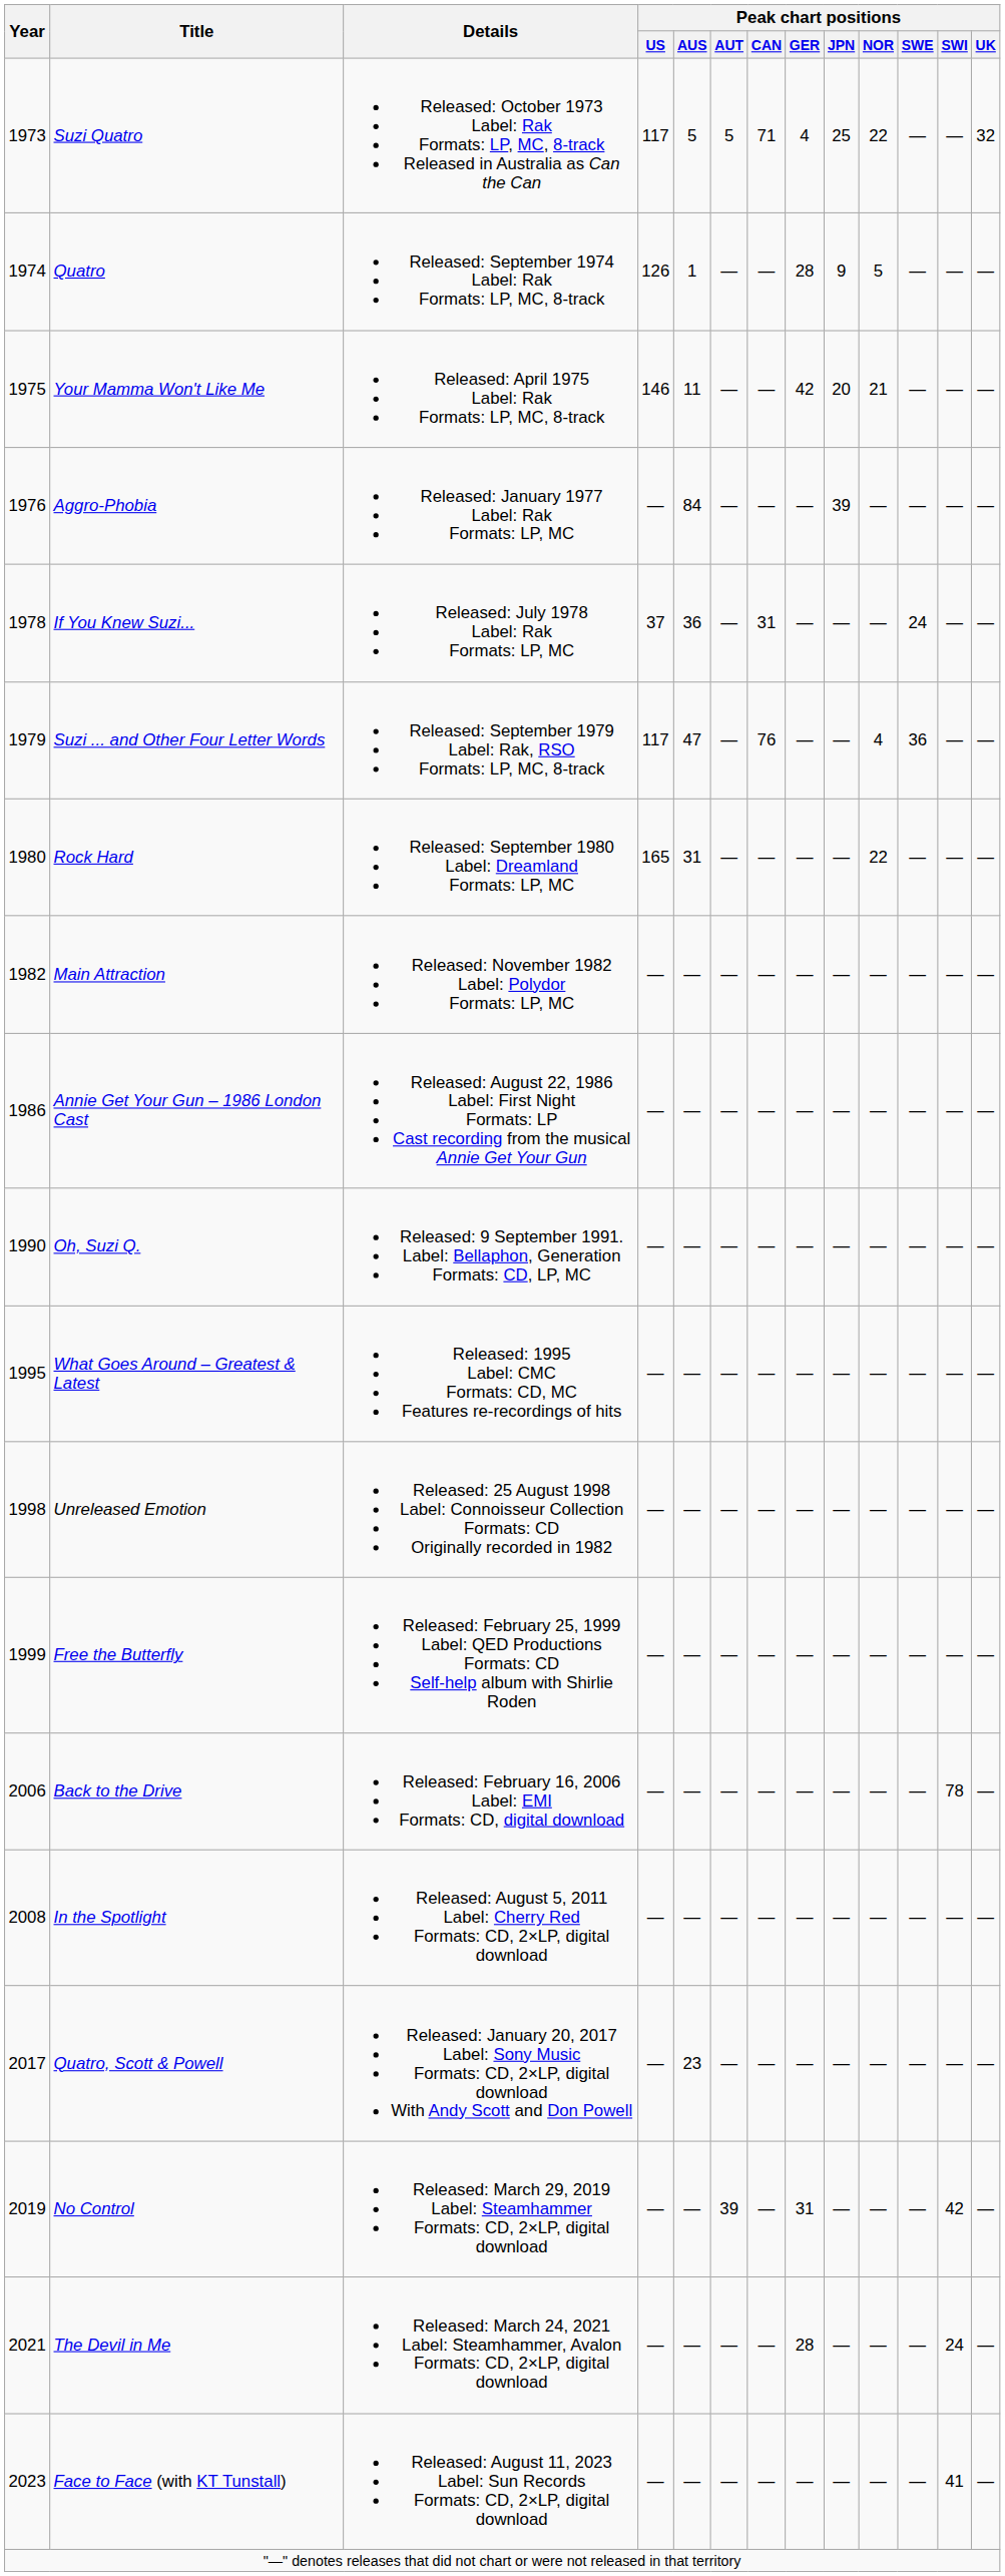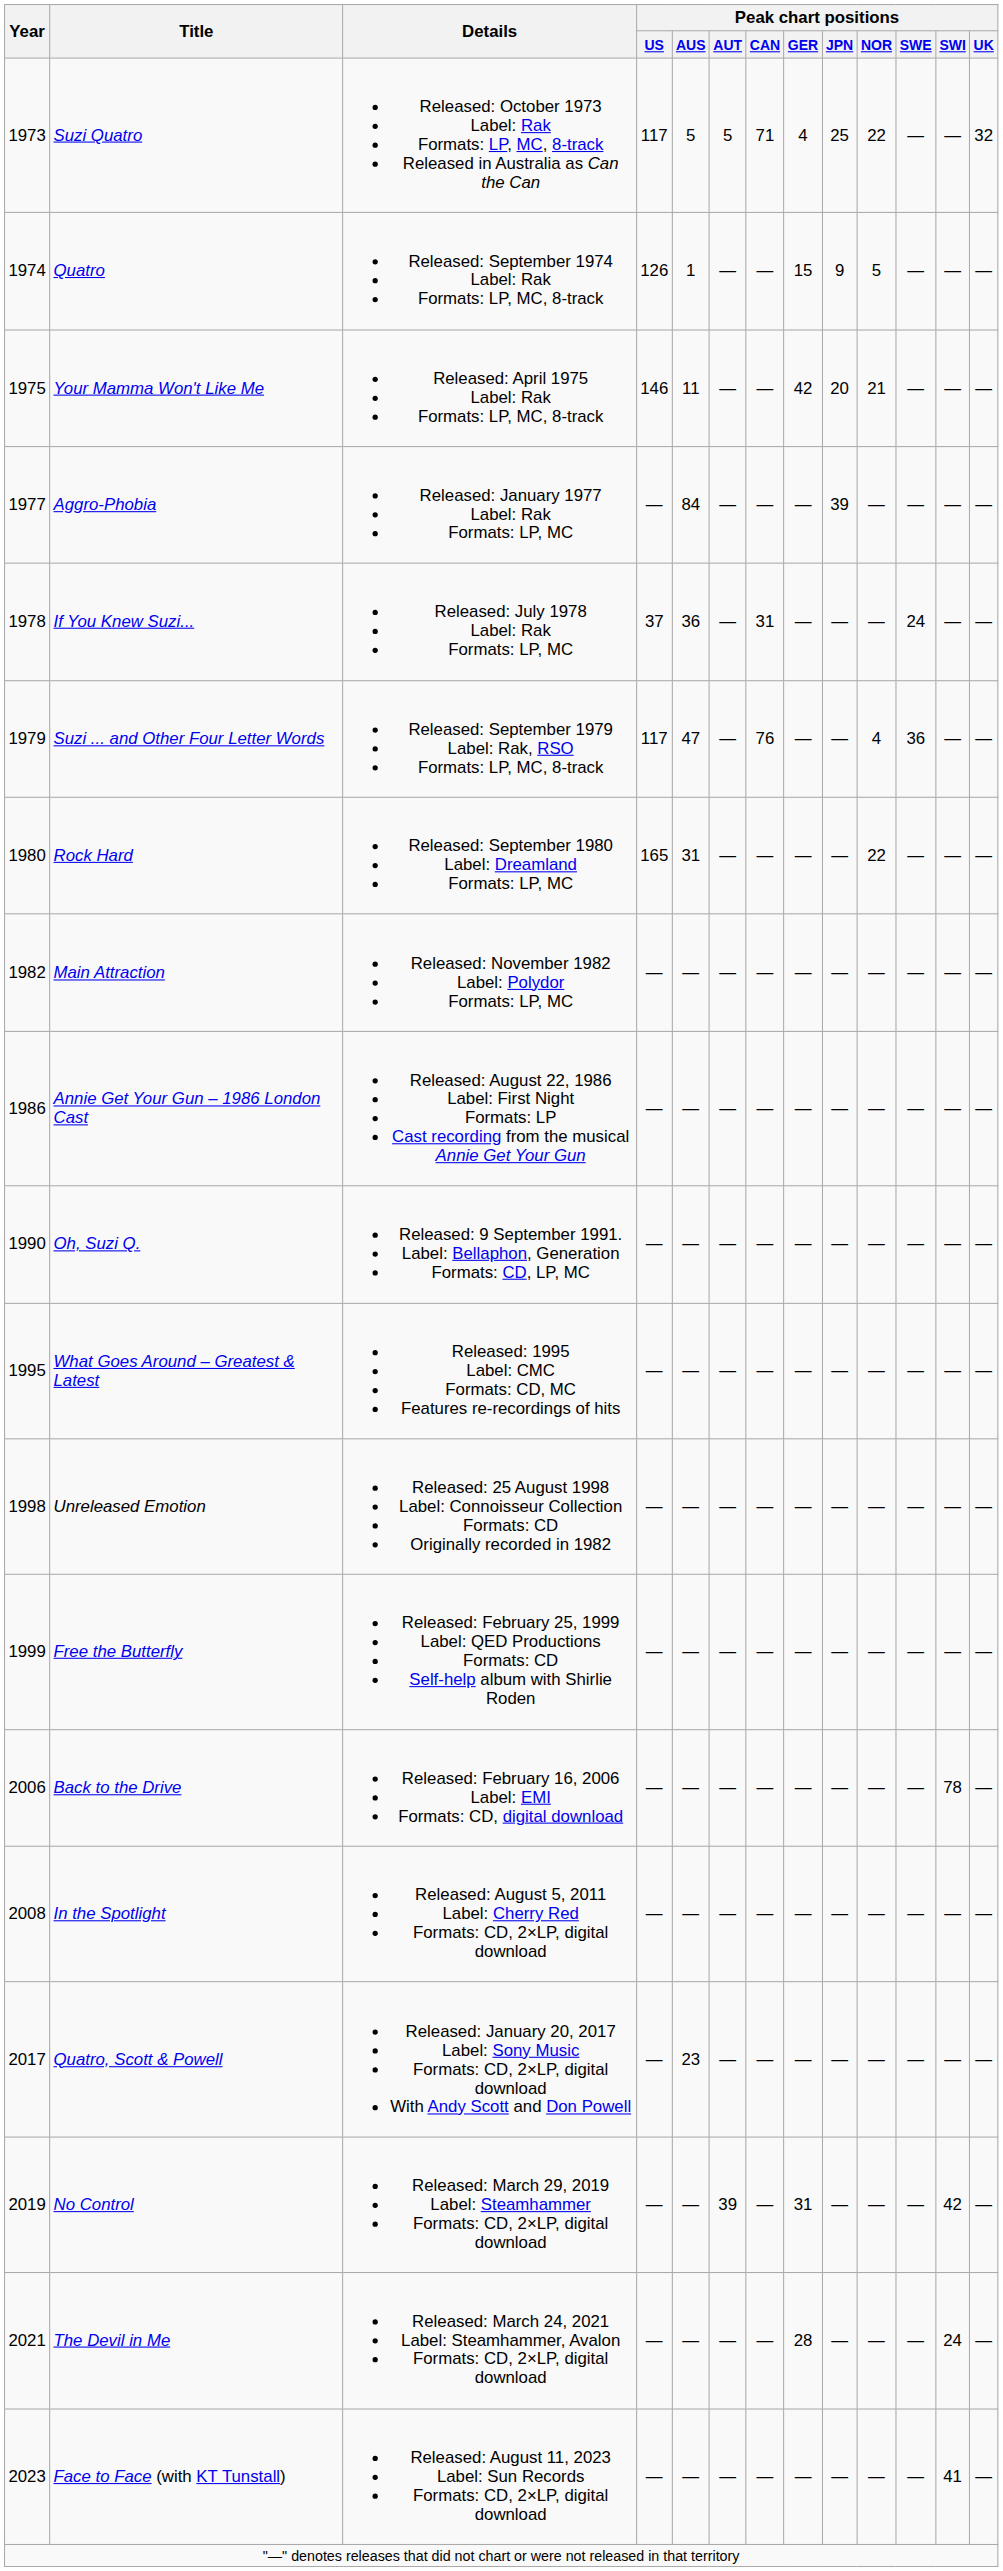Quatro | Peak chart positions / GER: 28 -> 15
Aggro-Phobia | Year: 1976 -> 1977
